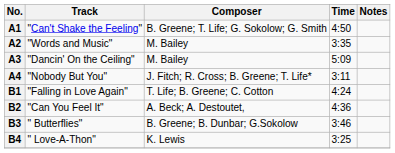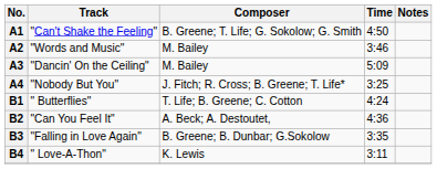A2 | Time: 3:35 -> 3:46
A4 | Time: 3:11 -> 3:25
B1 | Track: "Falling in Love Again" -> " Butterflies"
B3 | Track: " Butterflies" -> "Falling in Love Again"
B3 | Time: 3:46 -> 3:35
B4 | Time: 3:25 -> 3:11
